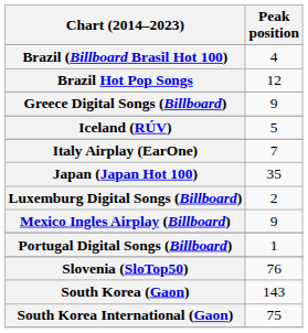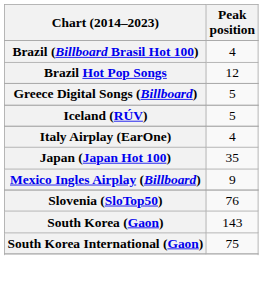Greece Digital Songs (Billboard) | Peak position: 9 -> 5
Italy Airplay (EarOne) | Peak position: 7 -> 4
- row: Luxemburg Digital Songs (Billboard) | 2
- row: Portugal Digital Songs (Billboard) | 1
